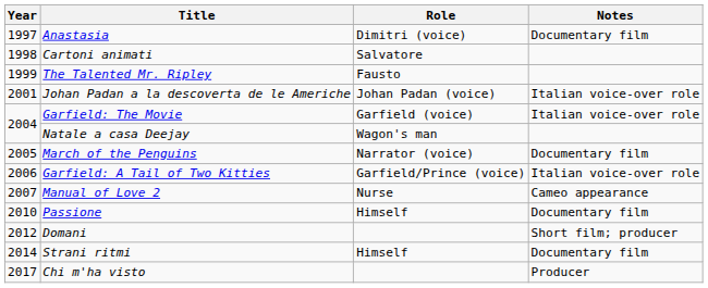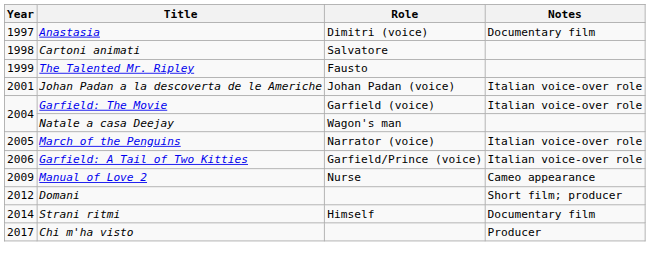March of the Penguins | Notes: Documentary film -> Italian voice-over role
Manual of Love 2 | Year: 2007 -> 2009
- row: 2010 | Passione | Himself | Documentary film
